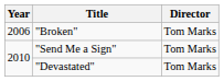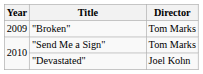"Broken" | Year: 2006 -> 2009
"Devastated" | Director: Tom Marks -> Joel Kohn
